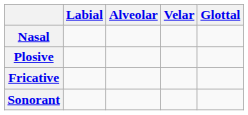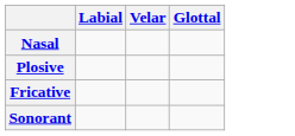- column: Alveolar
